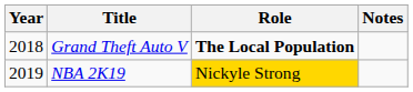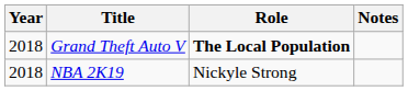NBA 2K19 | Year: 2019 -> 2018
NBA 2K19 | Role: gold background -> no background
